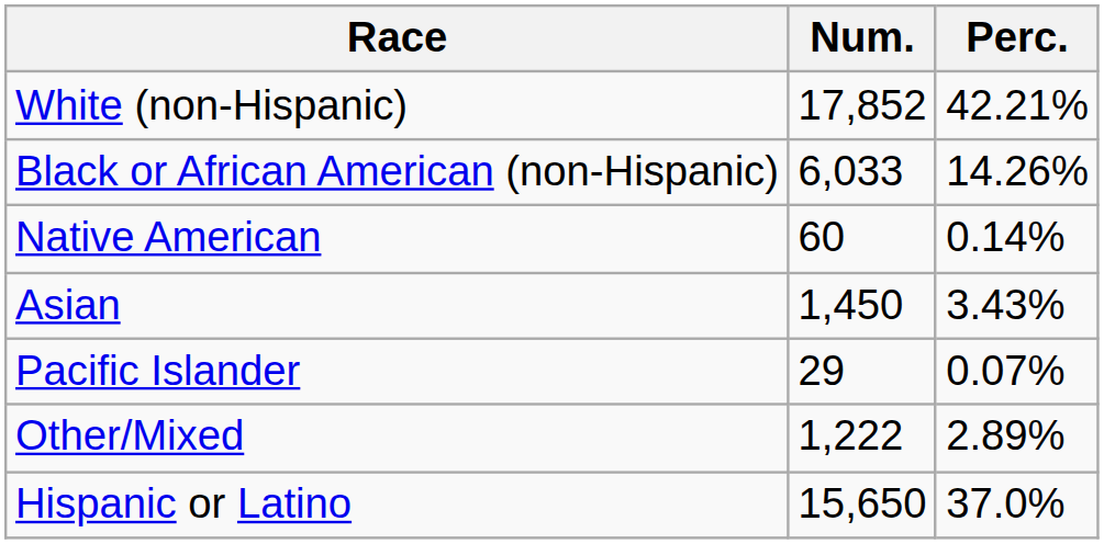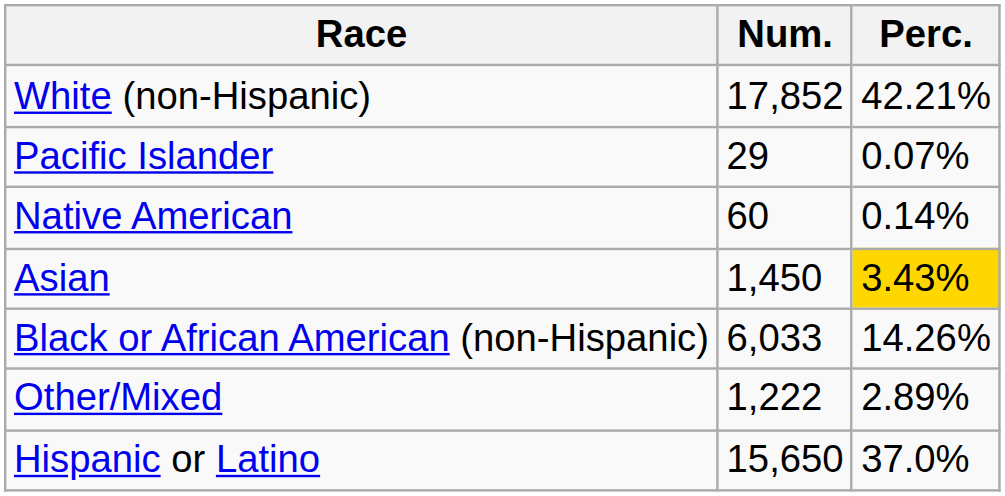rows swapped: Black or African American (non-Hispanic) <-> Pacific Islander
Asian | Perc.: no background -> gold background
